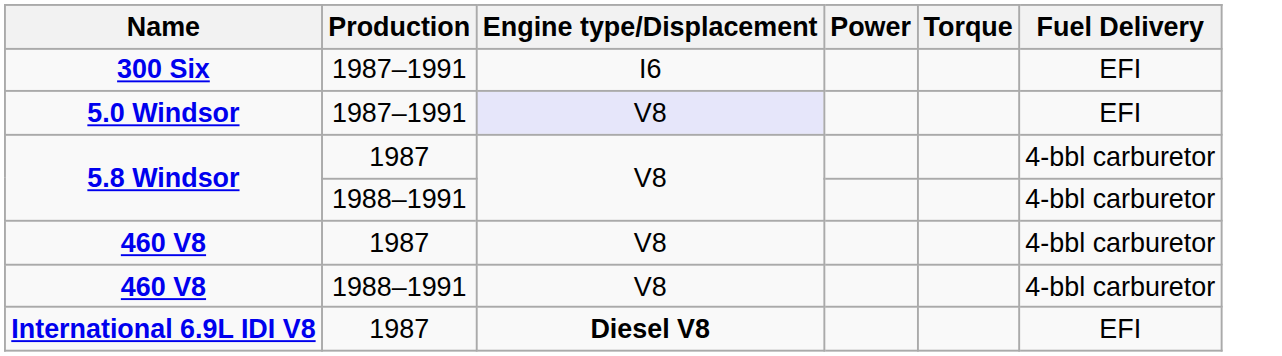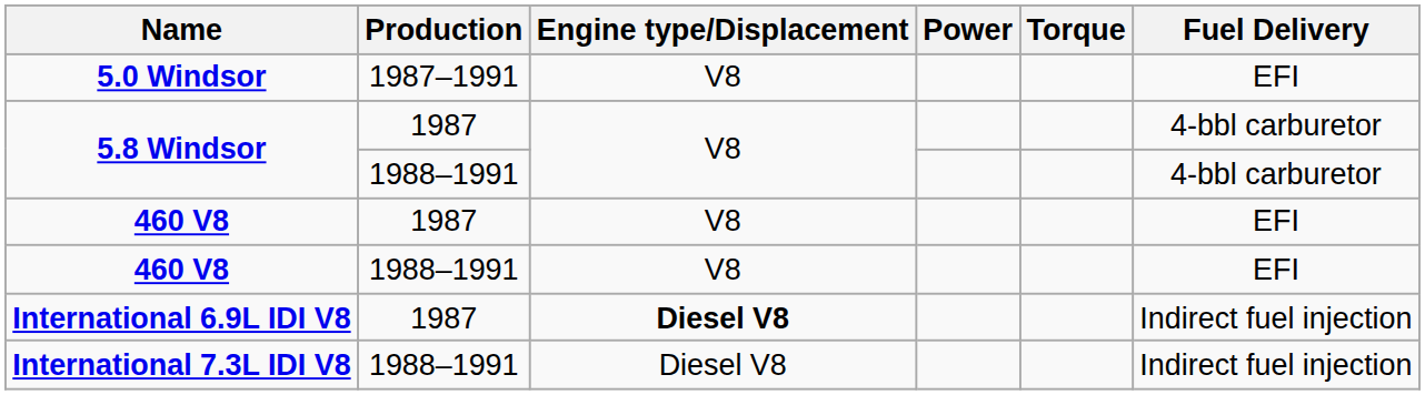- row: 300 Six | 1987–1991 | I6 | EFI
5.0 Windsor | Engine type/Displacement: lavender background -> no background
460 V8 / 1987 | Fuel Delivery: 4-bbl carburetor -> EFI
460 V8 / 1988–1991 | Fuel Delivery: 4-bbl carburetor -> EFI
International 6.9L IDI V8 | Fuel Delivery: EFI -> Indirect fuel injection
+ row: International 7.3L IDI V8 | 1988–1991 | Diesel V8 | Indirect fuel injection
